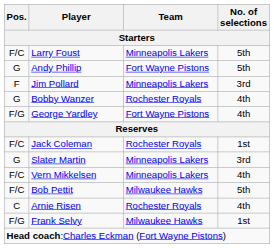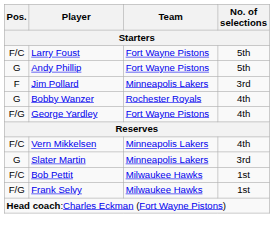Larry Foust | Team: Minneapolis Lakers -> Fort Wayne Pistons
- row: F/C | Jack Coleman | Rochester Royals | 1st
rows swapped: Slater Martin <-> Vern Mikkelsen
Bob Pettit | No. of selections: 5th -> 1st
- row: C | Arnie Risen | Rochester Royals | 4th
